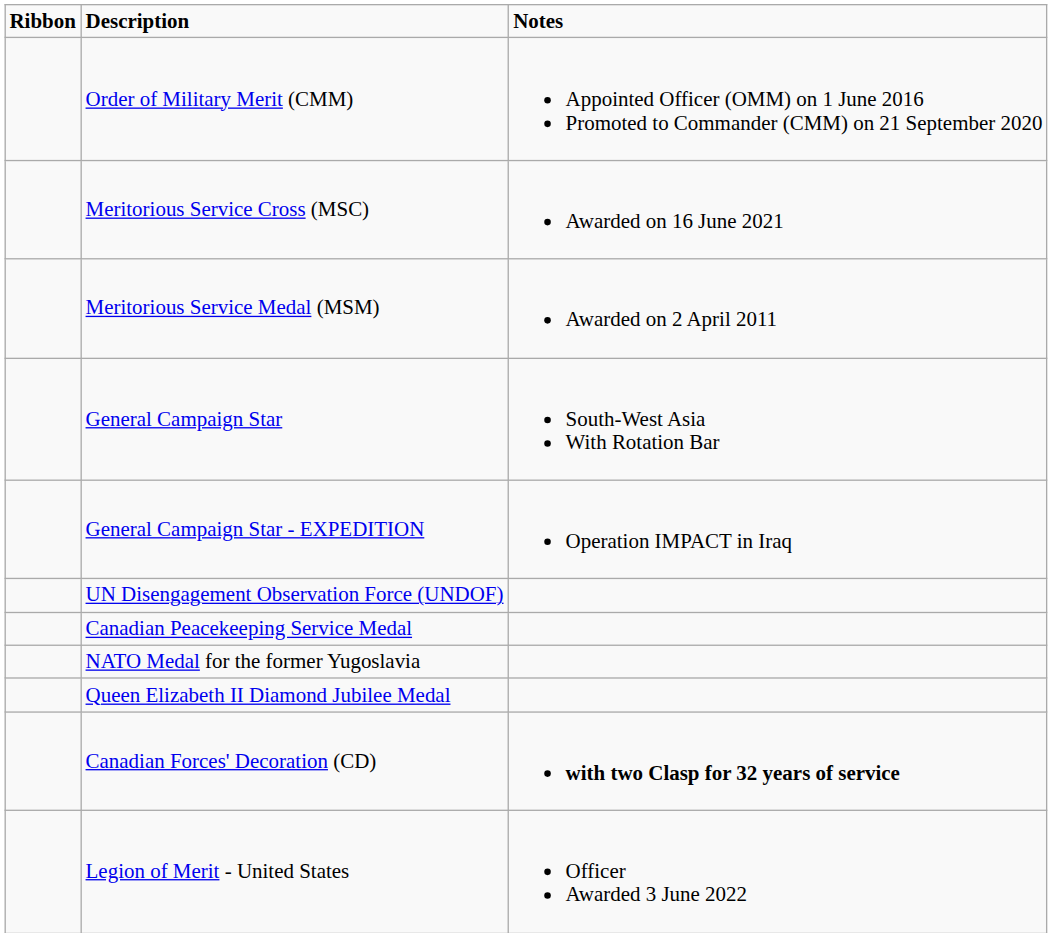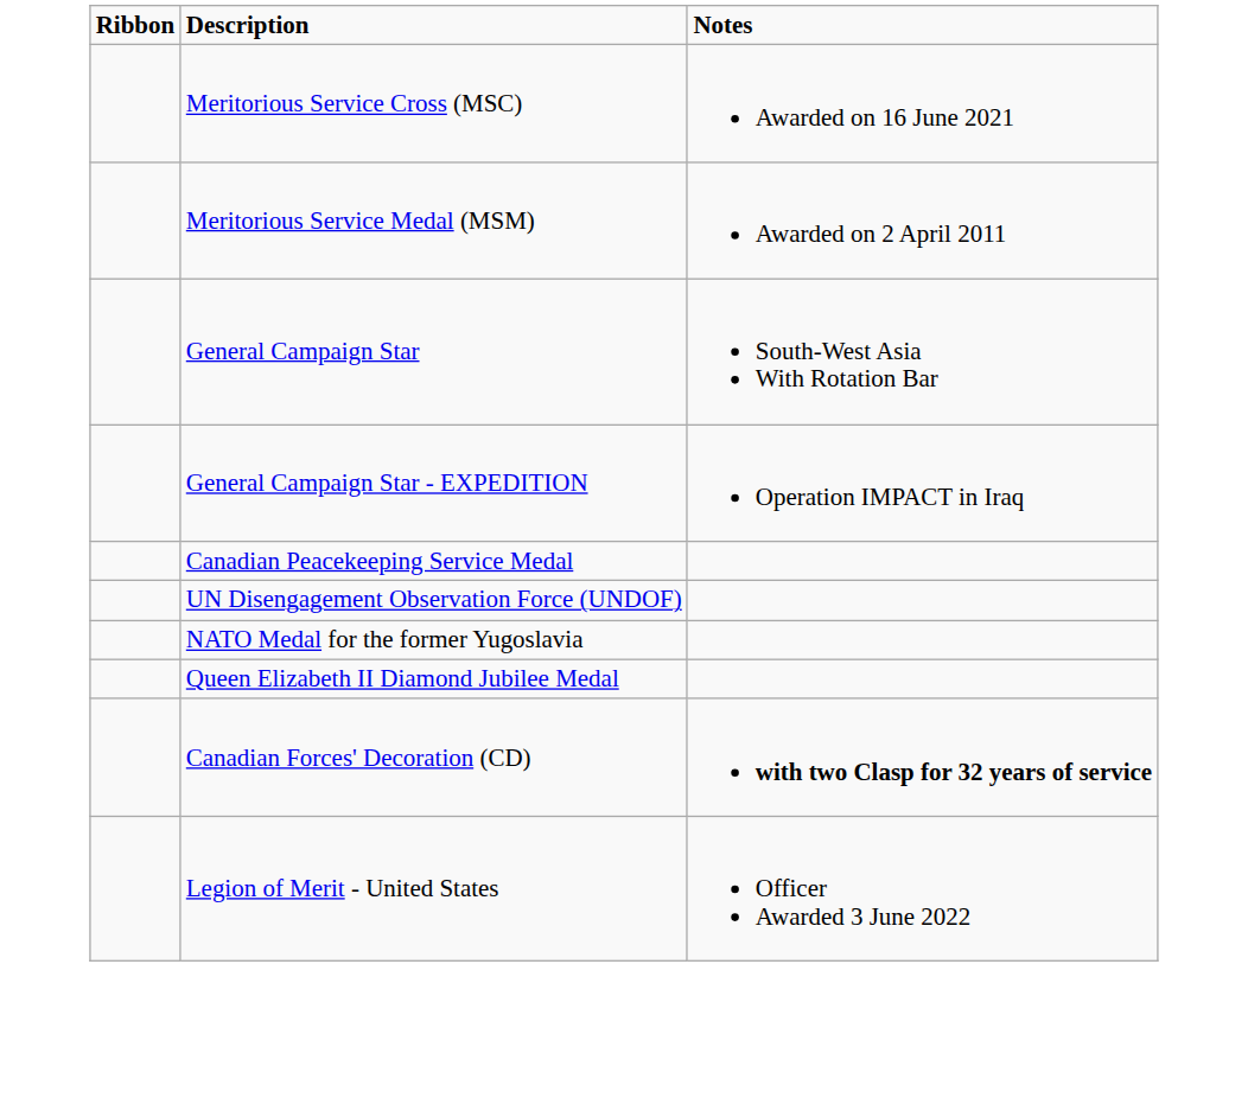- row: Order of Military Merit (CMM) | Appointed Officer (OMM) on 1 June 2016 Promoted to Commander (CMM) on 21 September 2020
rows swapped: Canadian Peacekeeping Service Medal <-> UN Disengagement Observation Force (UNDOF)
